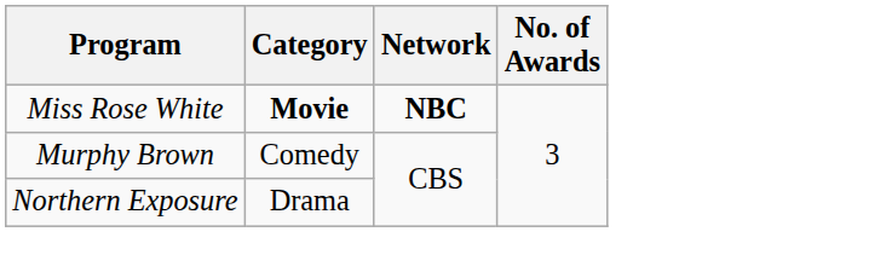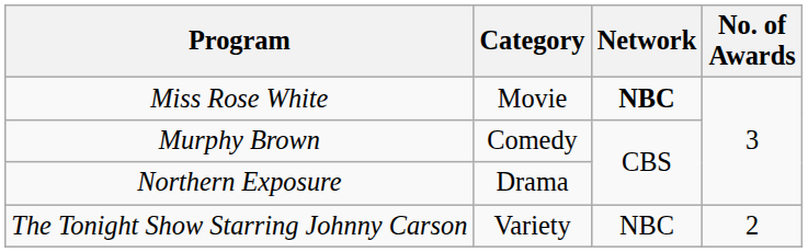Miss Rose White | Category: bold -> normal
+ row: The Tonight Show Starring Johnny Carson | Variety | NBC | 2
